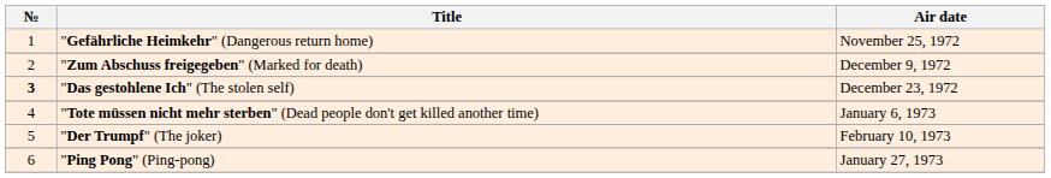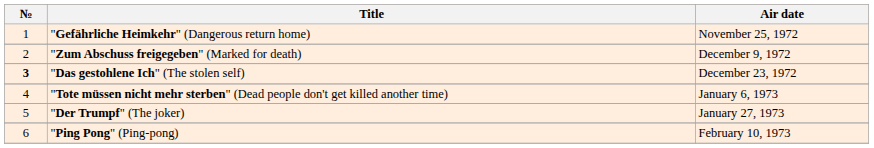"Der Trumpf" (The joker) | Air date: February 10, 1973 -> January 27, 1973
"Ping Pong" (Ping-pong) | Air date: January 27, 1973 -> February 10, 1973
